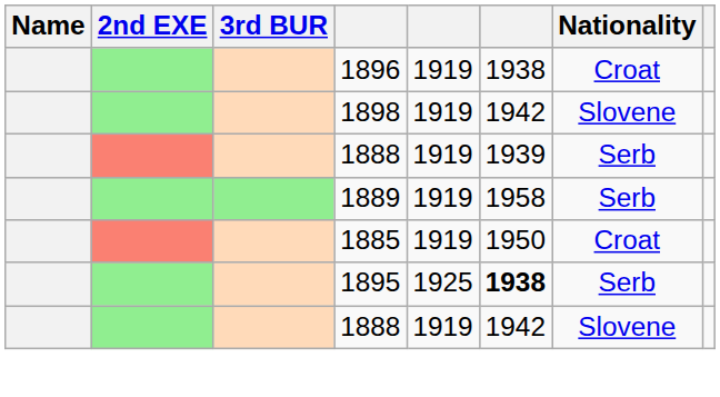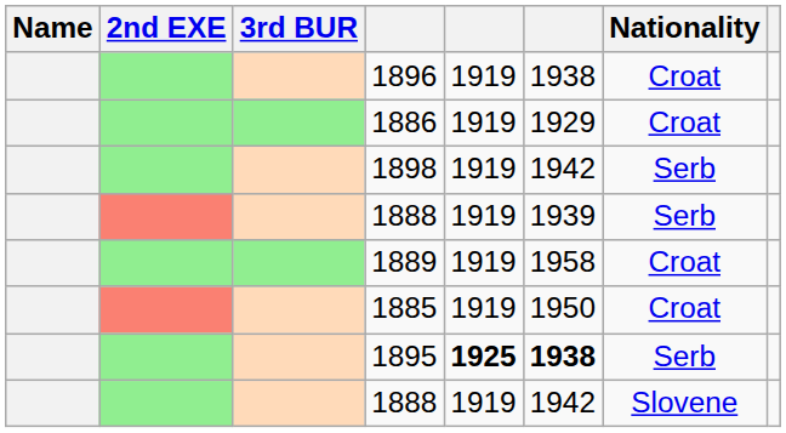+ row: 1886 | 1919 | 1929 | Croat
1898 | Nationality: Slovene -> Serb
1889 | Nationality: Serb -> Croat
1895 | column 5: normal -> bold
